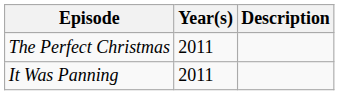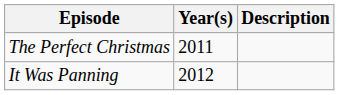It Was Panning | Year(s): 2011 -> 2012
